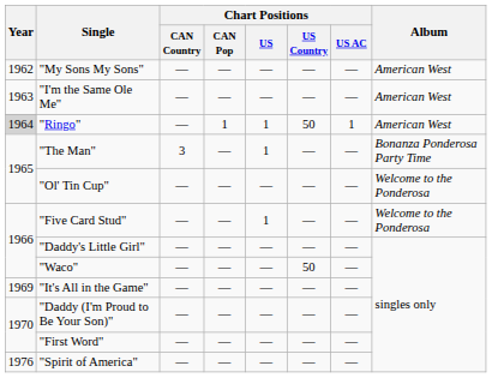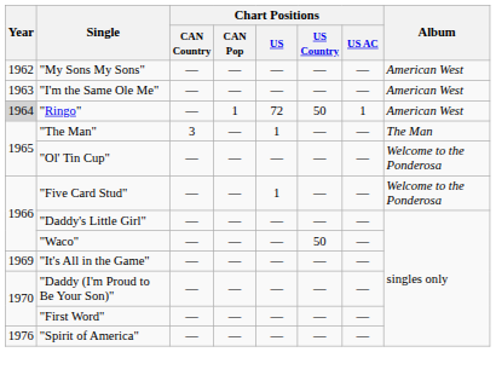"Ringo" | Chart Positions / US: 1 -> 72
"The Man" | Album: Bonanza Ponderosa Party Time -> The Man
